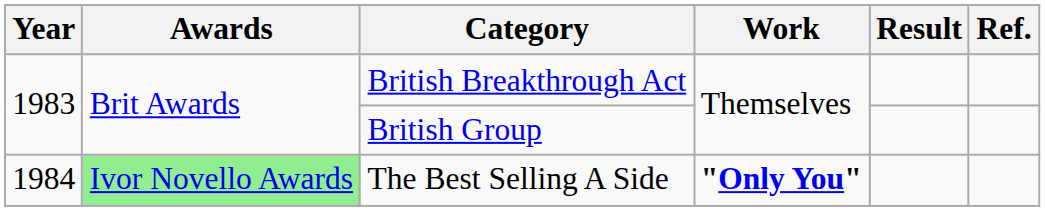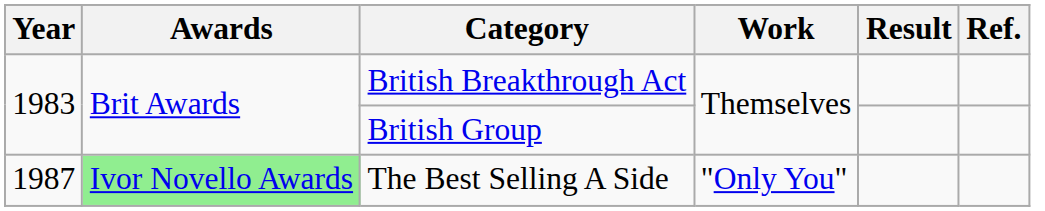The Best Selling A Side | Year: 1984 -> 1987
The Best Selling A Side | Work: bold -> normal
